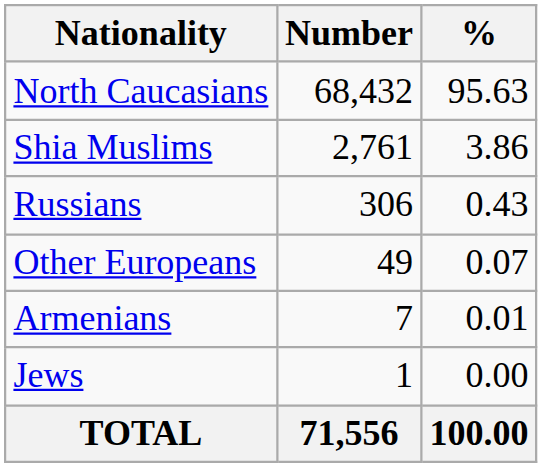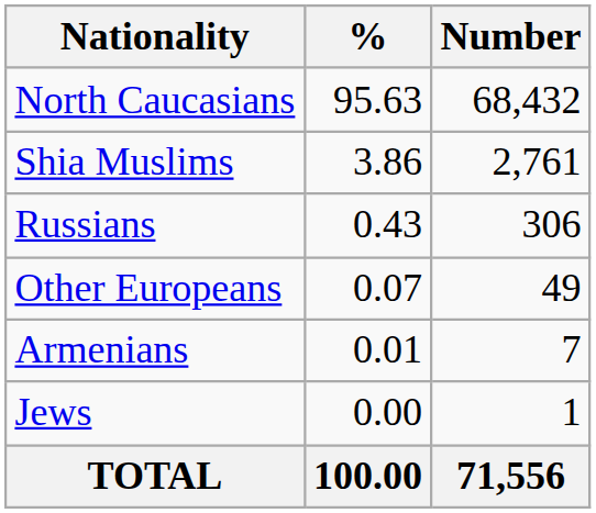columns swapped: Number <-> %
